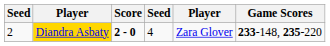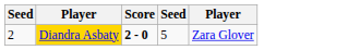- column: Game Scores | 233-148, 235-220
Diandra Asbaty | column 4: 4 -> 5
